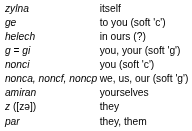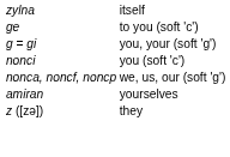- row: helech | in ours (?)
- row: par | they, them
